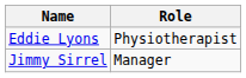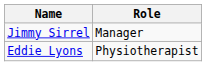rows swapped: Jimmy Sirrel <-> Eddie Lyons
